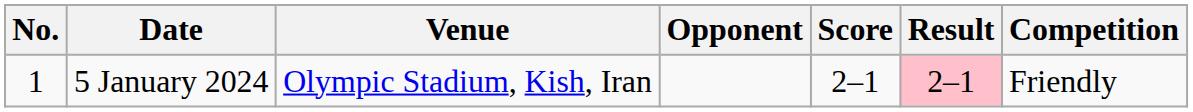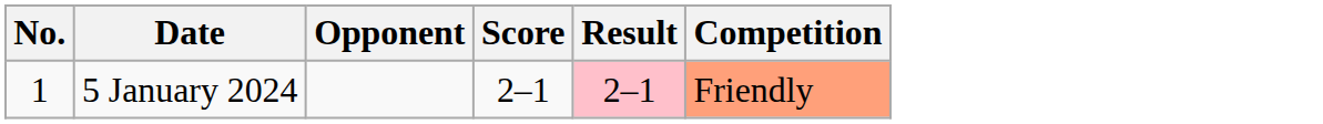- column: Venue | Olympic Stadium, Kish, Iran
5 January 2024 | Competition: no background -> lightsalmon background
